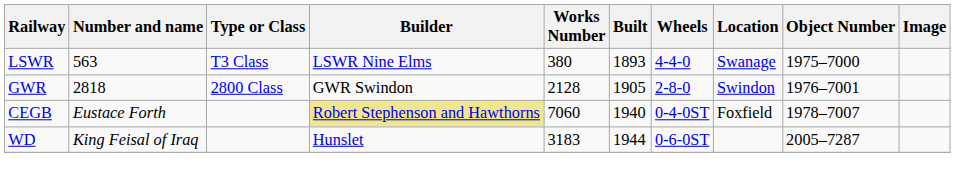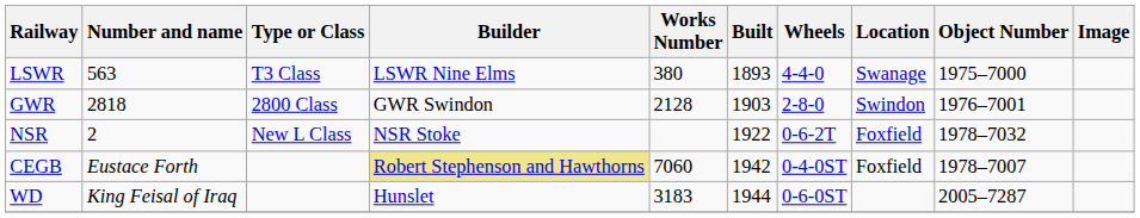GWR | Built: 1905 -> 1903
+ row: NSR | 2 | New L Class | NSR Stoke | 1922 | 0-6-2T | Foxfield | 1978–7032
CEGB | Built: 1940 -> 1942
